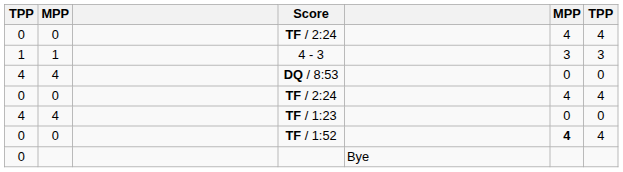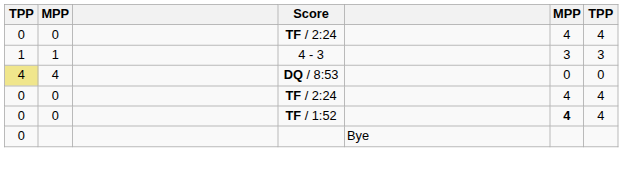DQ / 8:53 | column 1: no background -> khaki background
- row: 4 | 4 | TF / 1:23 | 0 | 0
